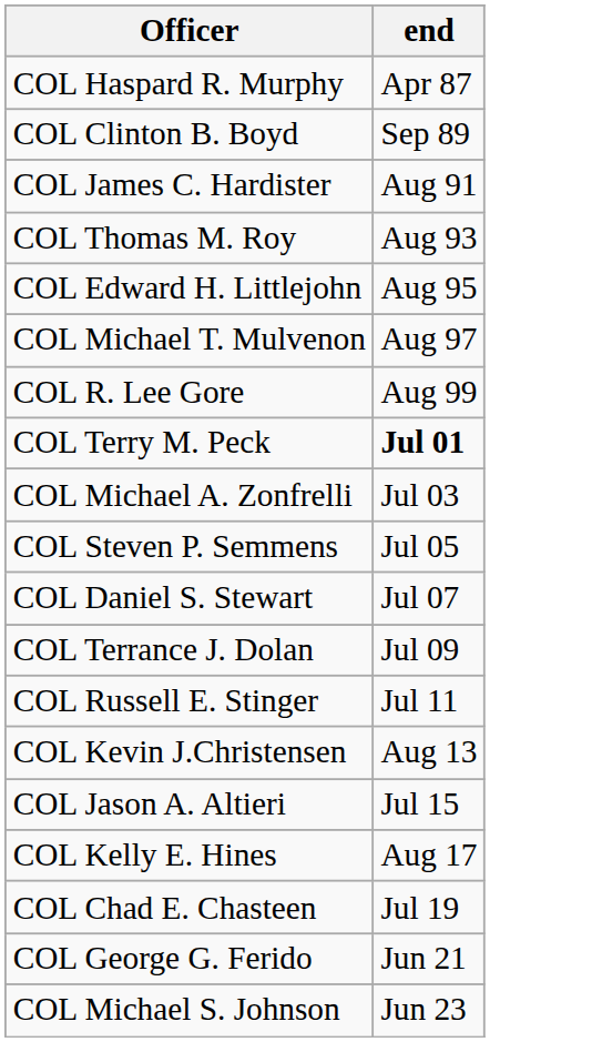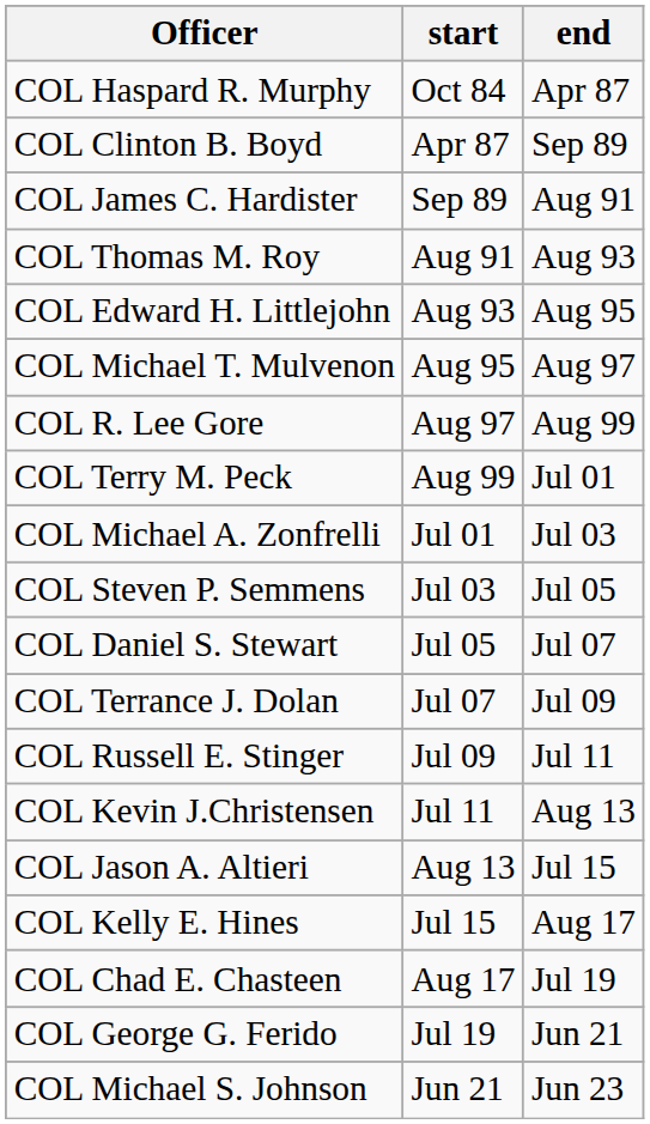+ column: start | Oct 84 | Apr 87 | Sep 89 | Aug 91 | Aug 93 | Aug 95 | Aug 97 | Aug 99 | Jul 01 | Jul 03 | Jul 05 | Jul 07 | Jul 09 | Jul 11 | Aug 13 | Jul 15 | Aug 17 | Jul 19 | Jun 21
COL Terry M. Peck | end: bold -> normal
